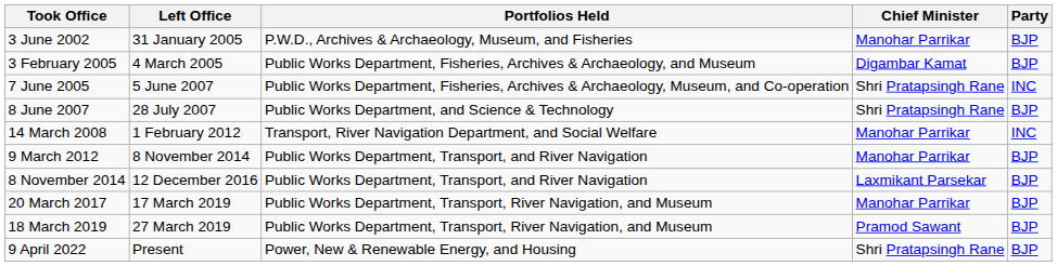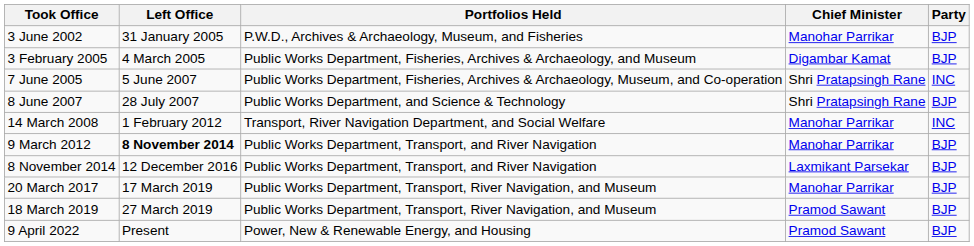9 March 2012 | Left Office: normal -> bold
9 April 2022 | Chief Minister: Shri Pratapsingh Rane -> Pramod Sawant
